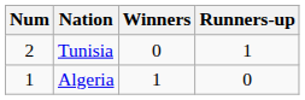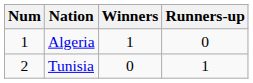rows swapped: Algeria <-> Tunisia
